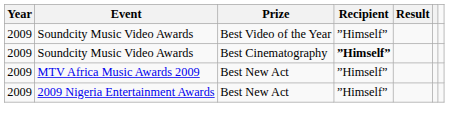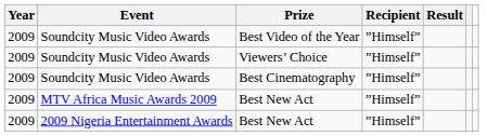+ row: 2009 | Soundcity Music Video Awards | Viewers’ Choice | ”Himself”
Best Cinematography | Recipient: bold -> normal
